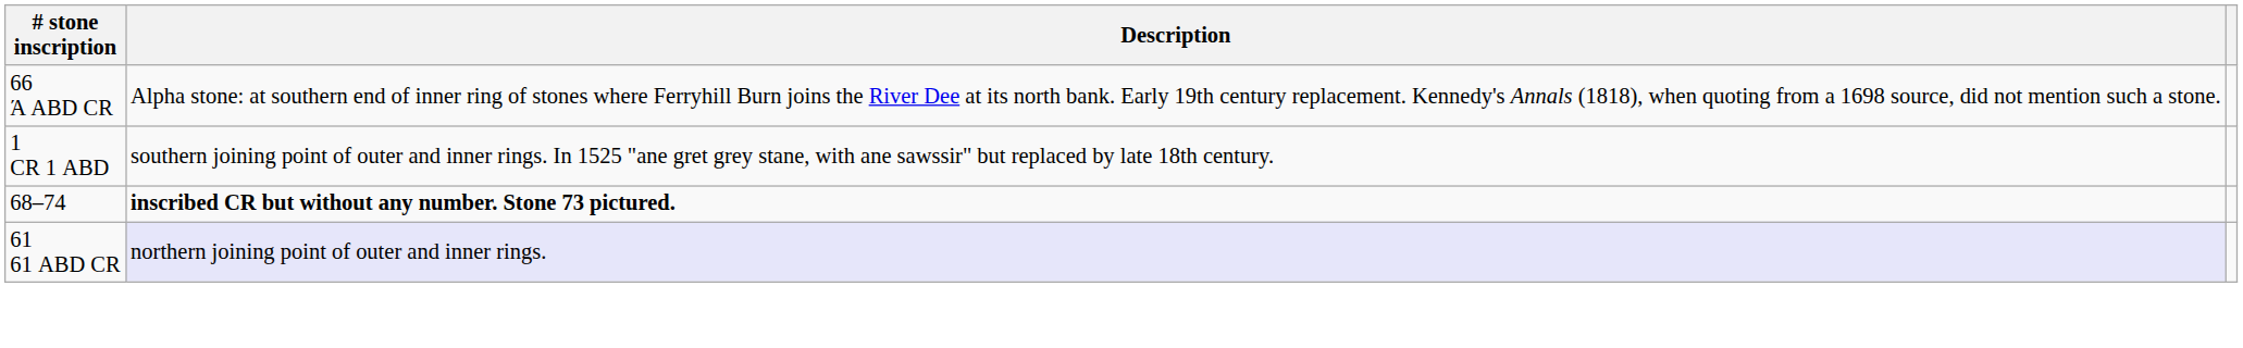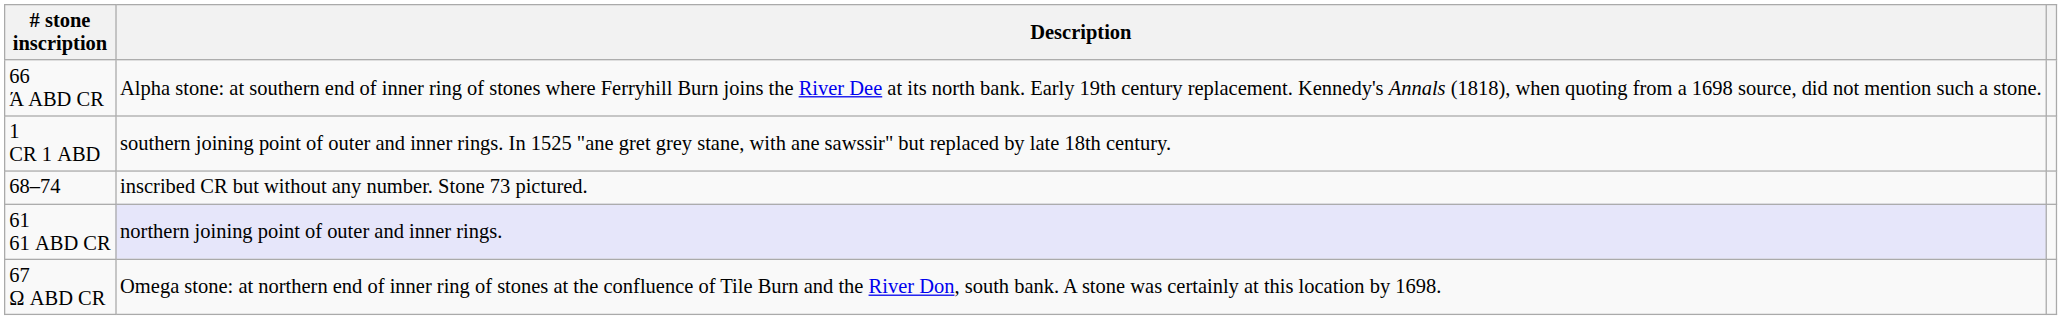68–74 | Description: bold -> normal
+ row: 67 Ω ABD CR | Omega stone: at northern end of inner ring of stones at the confluence of Tile Burn and the River Don, south bank. A stone was certainly at this location by 1698.
